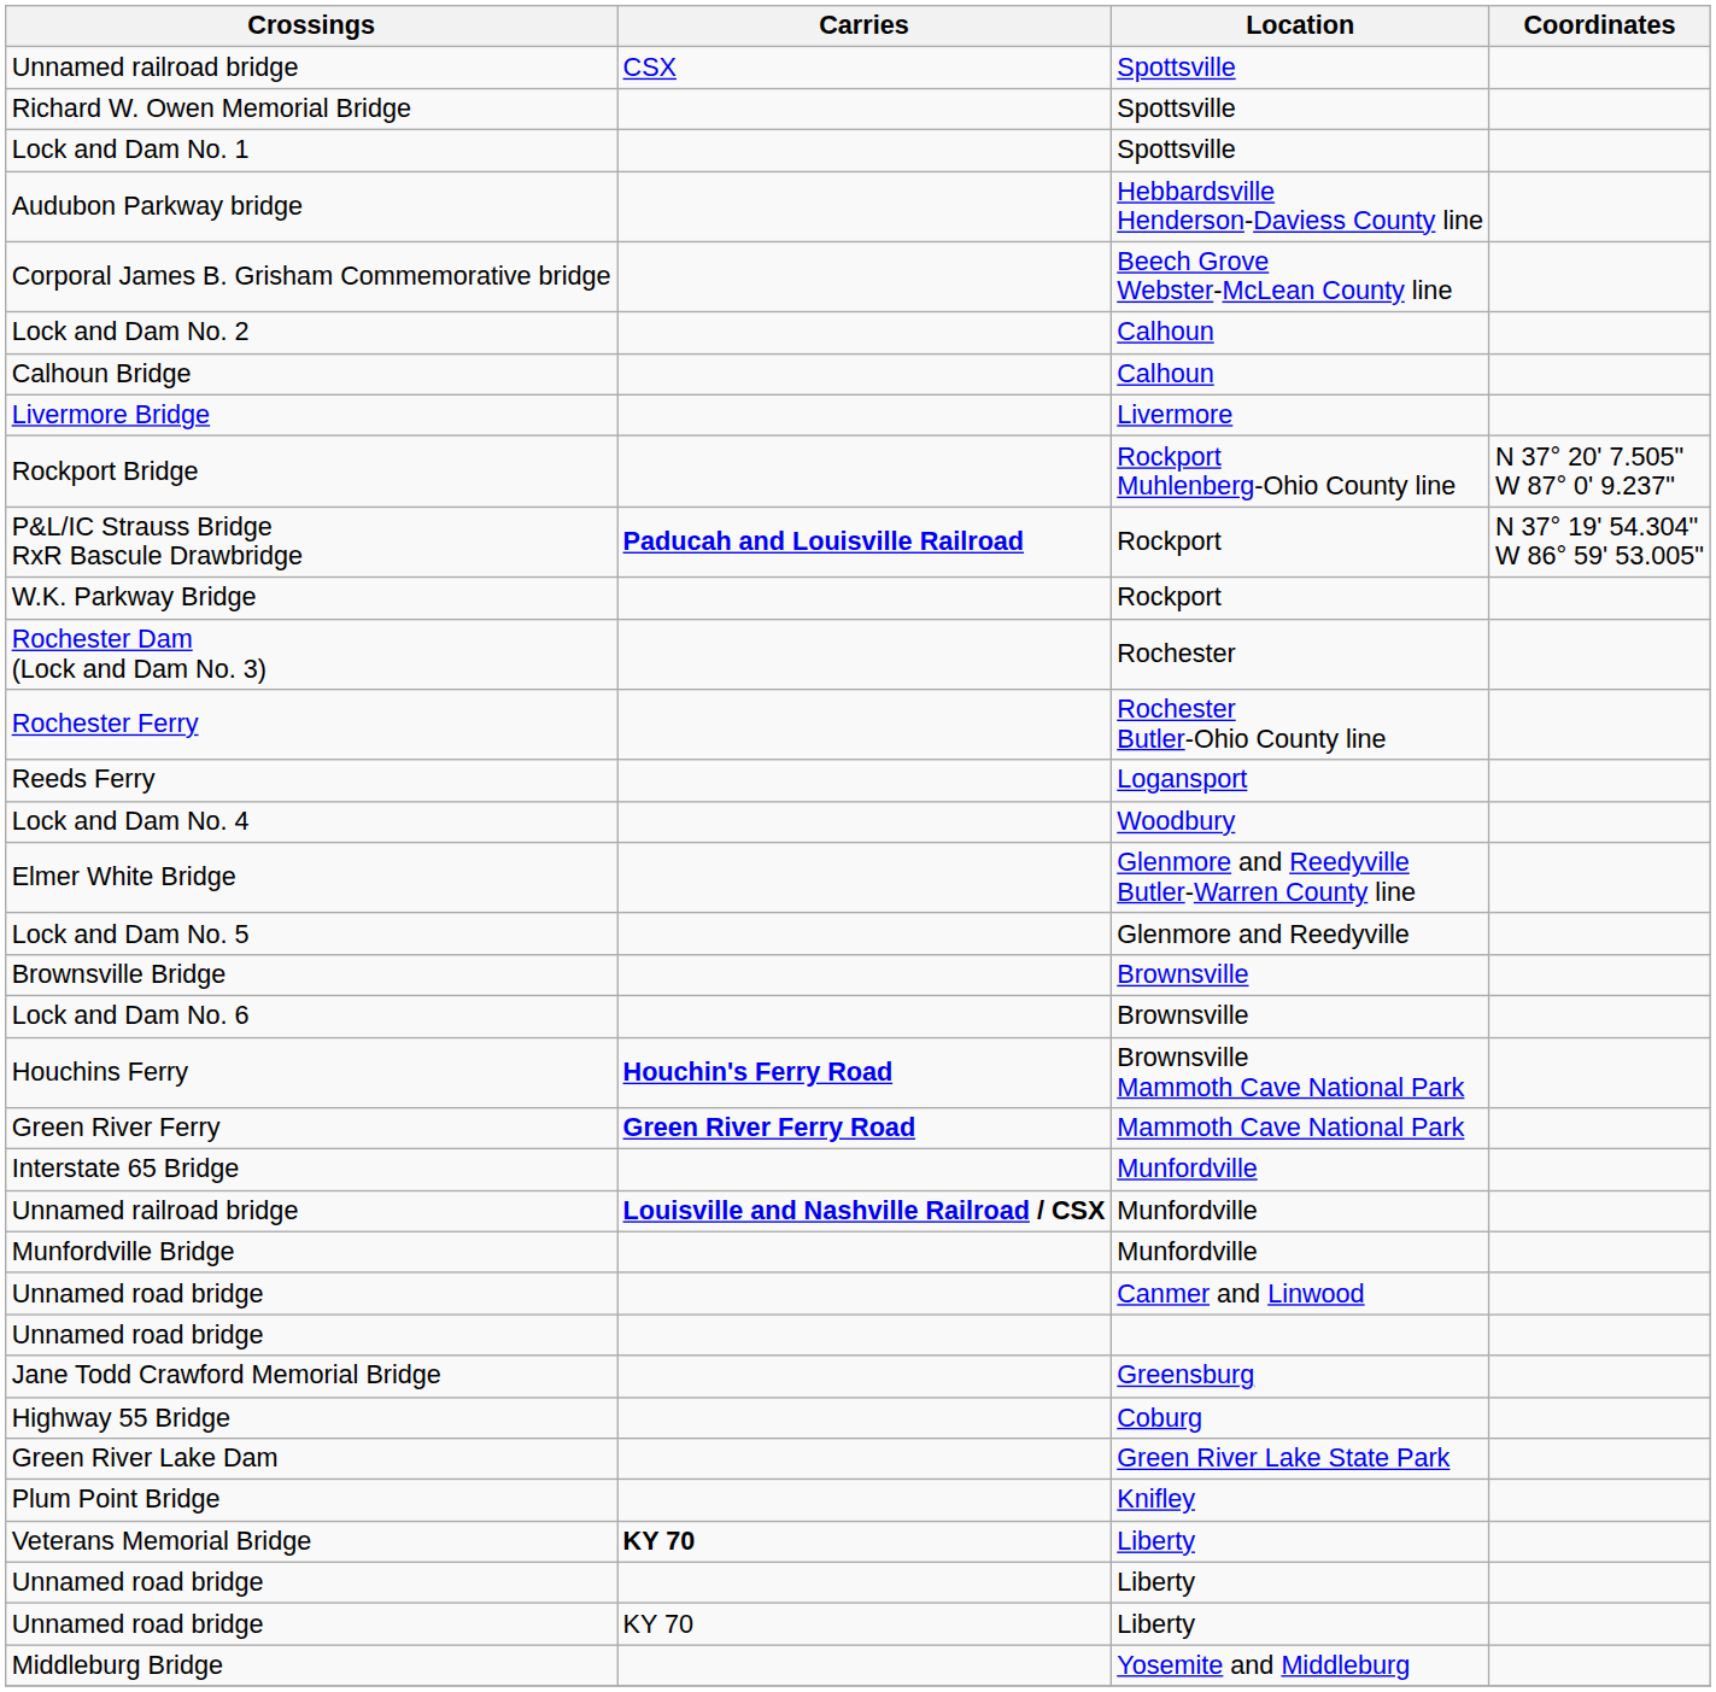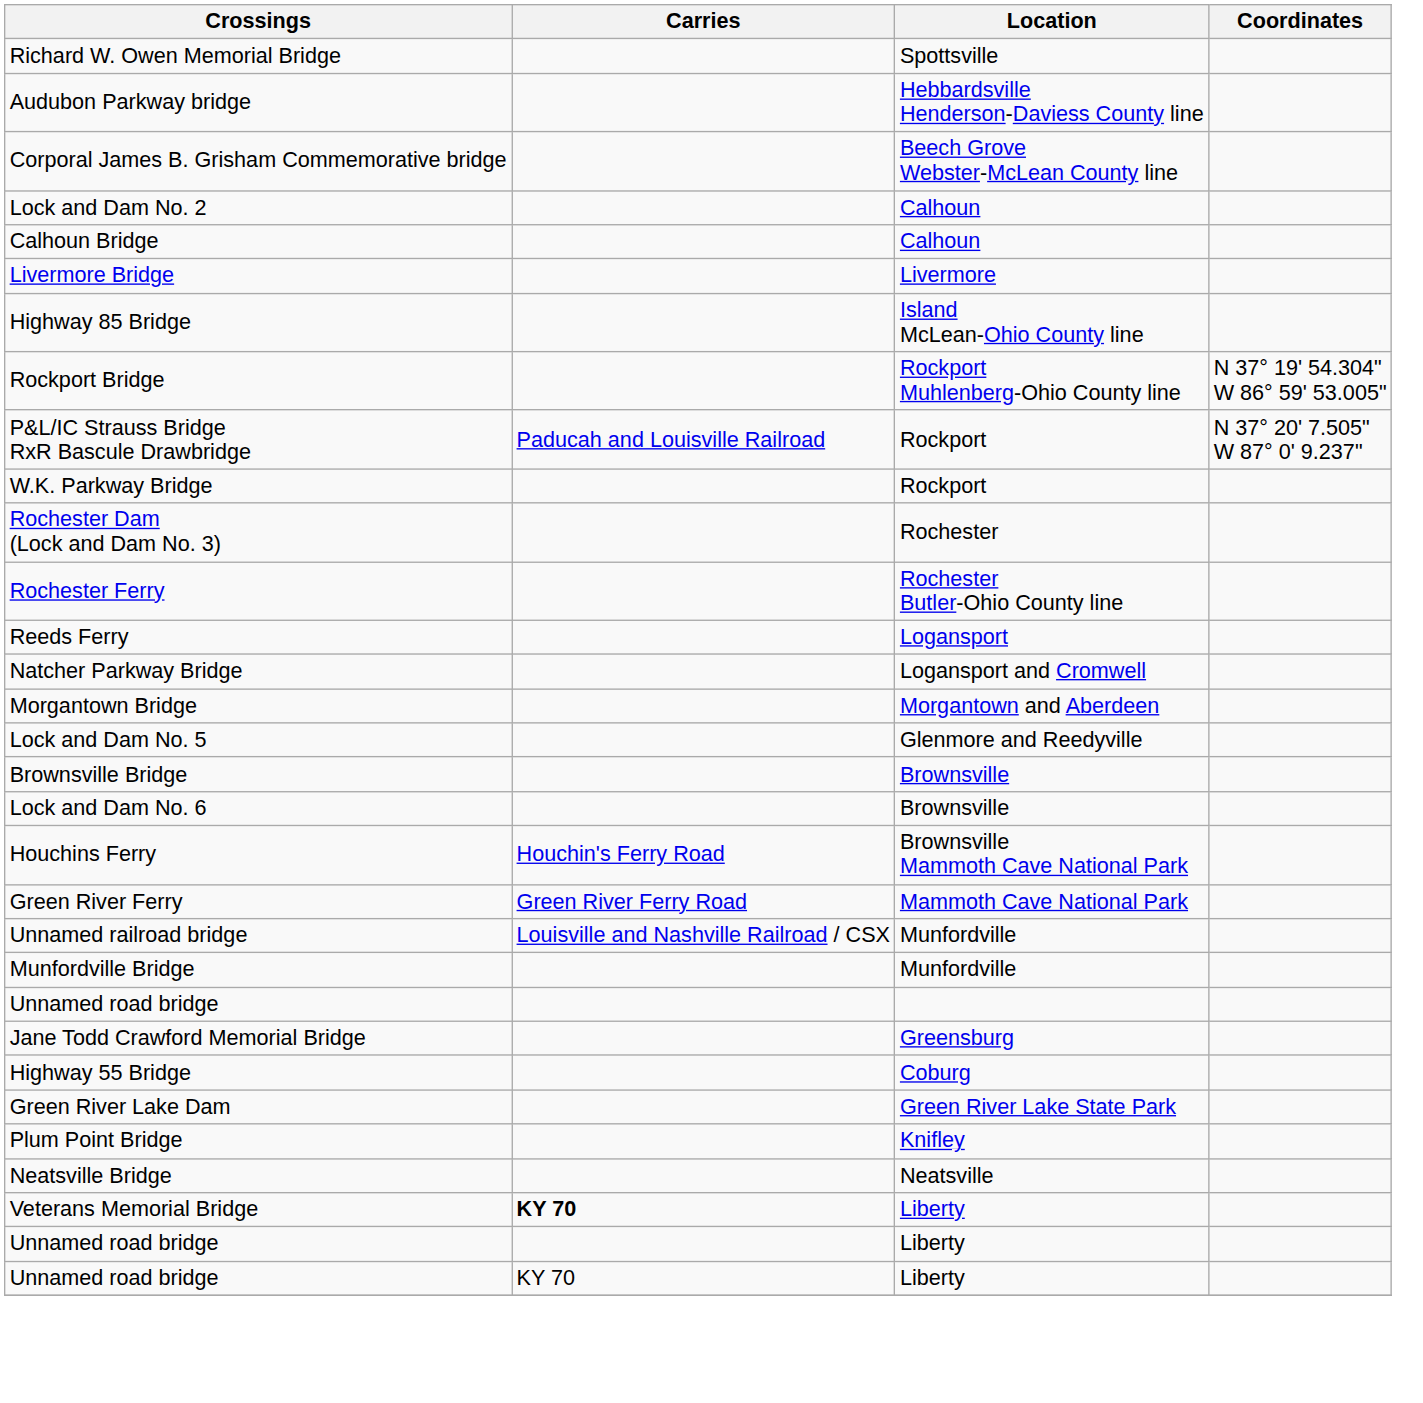- row: Unnamed railroad bridge | CSX | Spottsville
- row: Lock and Dam No. 1 | Spottsville
+ row: Highway 85 Bridge | Island McLean-Ohio County line
Rockport Bridge | Coordinates: N 37° 20' 7.505" W 87° 0' 9.237" -> N 37° 19' 54.304" W 86° 59' 53.005"
P&L/IC Strauss Bridge RxR Bascule Drawbridge | Carries: bold -> normal
P&L/IC Strauss Bridge RxR Bascule Drawbridge | Coordinates: N 37° 19' 54.304" W 86° 59' 53.005" -> N 37° 20' 7.505" W 87° 0' 9.237"
+ row: Natcher Parkway Bridge | Logansport and Cromwell
+ row: Morgantown Bridge | Morgantown and Aberdeen
- row: Lock and Dam No. 4 | Woodbury
- row: Elmer White Bridge | Glenmore and Reedyville Butler-Warren County line
Houchins Ferry | Carries: bold -> normal
Green River Ferry | Carries: bold -> normal
- row: Interstate 65 Bridge | Munfordville
Unnamed railroad bridge / Munfordville | Carries: bold -> normal
- row: Unnamed road bridge | Canmer and Linwood
+ row: Neatsville Bridge | Neatsville
- row: Middleburg Bridge | Yosemite and Middleburg
